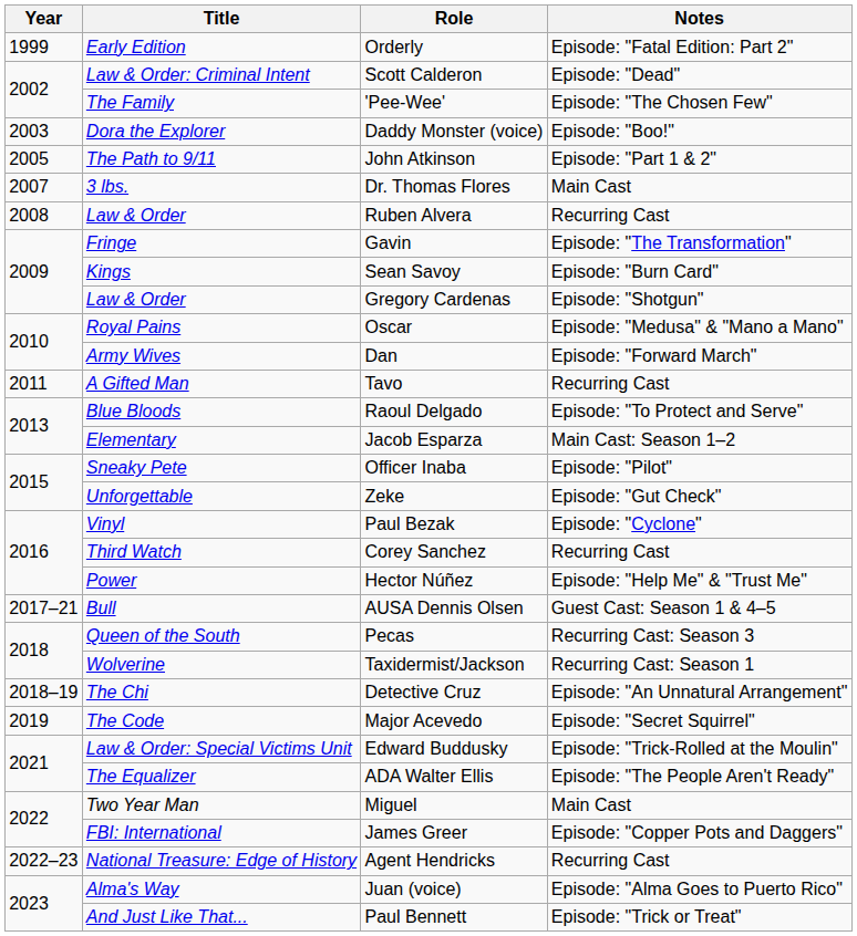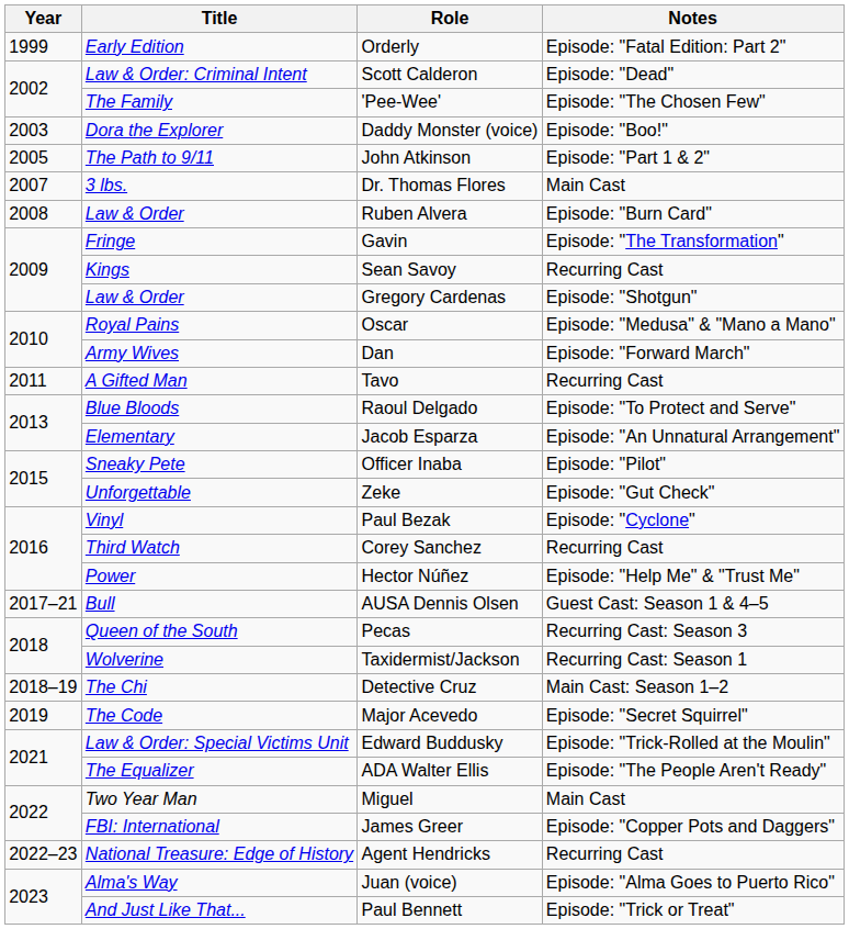Ruben Alvera | Notes: Recurring Cast -> Episode: "Burn Card"
Sean Savoy | Notes: Episode: "Burn Card" -> Recurring Cast
Jacob Esparza | Notes: Main Cast: Season 1–2 -> Episode: "An Unnatural Arrangement"
Detective Cruz | Notes: Episode: "An Unnatural Arrangement" -> Main Cast: Season 1–2
